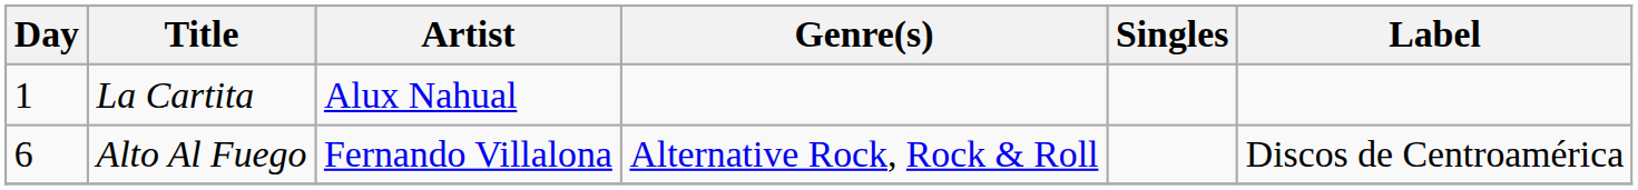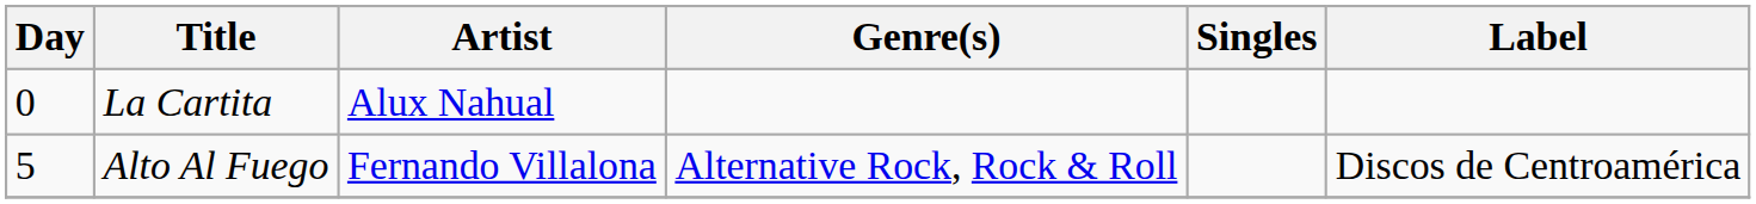La Cartita | Day: 1 -> 0
Alto Al Fuego | Day: 6 -> 5
